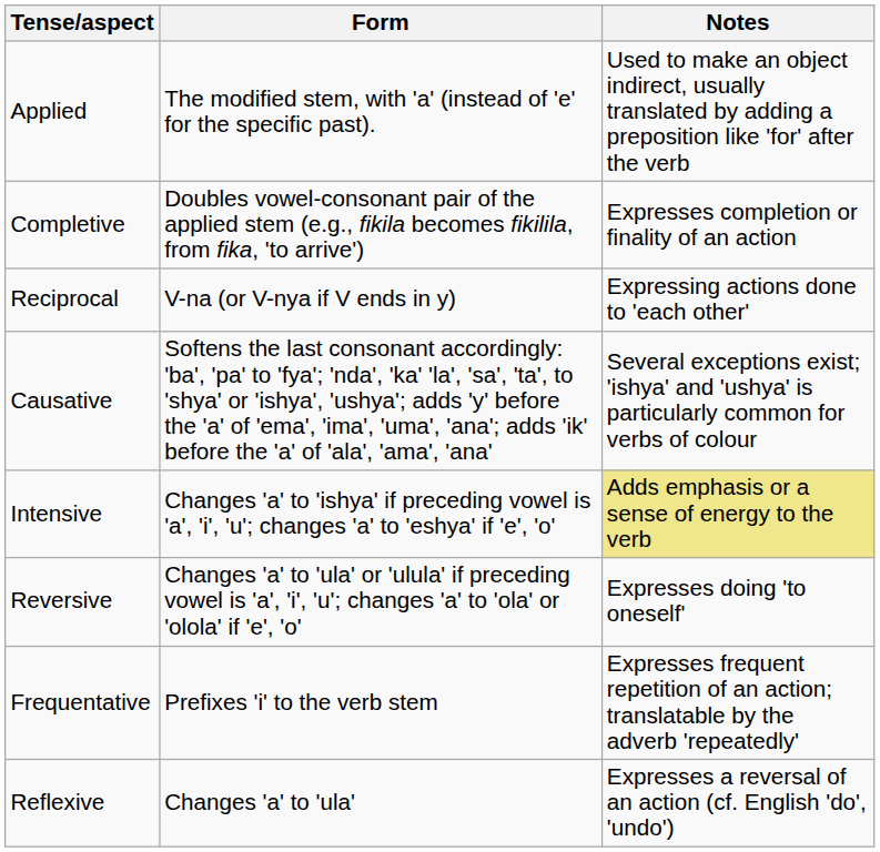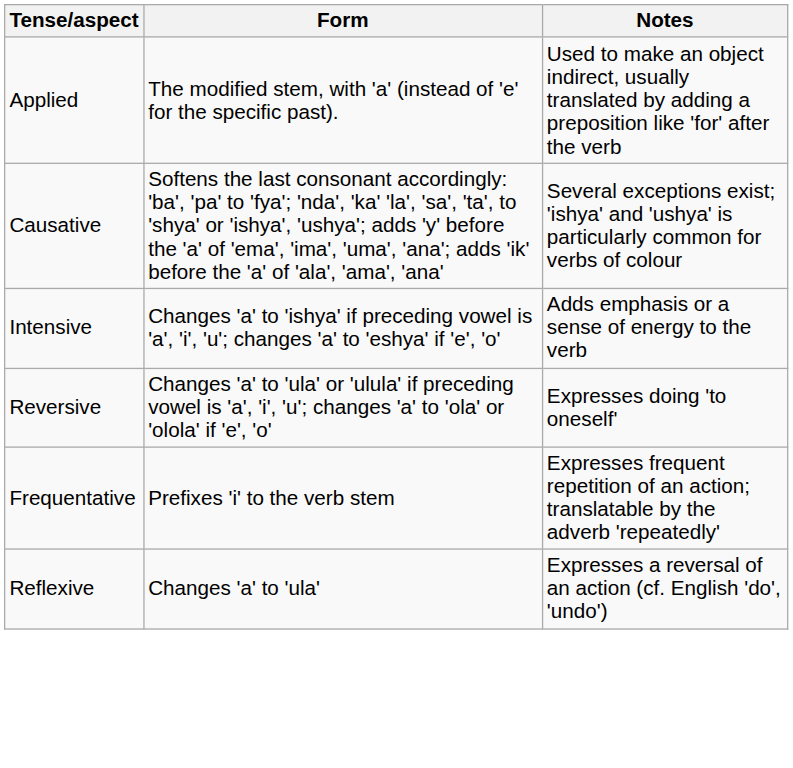- row: Completive | Doubles vowel-consonant pair of the applied stem (e.g., fikila becomes fikilila, from fika, 'to arrive') | Expresses completion or finality of an action
- row: Reciprocal | V-na (or V-nya if V ends in y) | Expressing actions done to 'each other'
Intensive | Notes: khaki background -> no background
